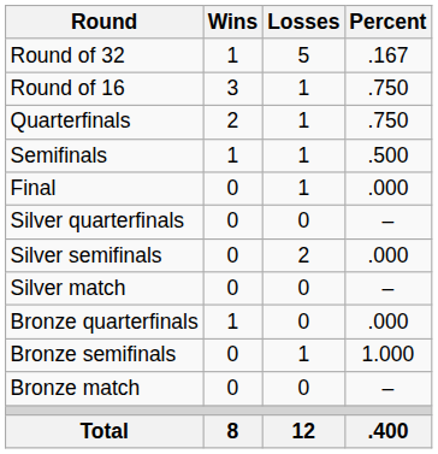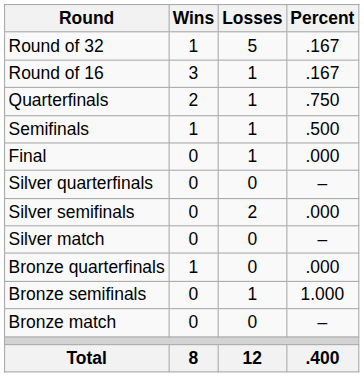Round of 16 | Percent: .750 -> .167
